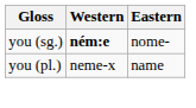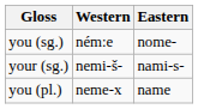you (sg.) | Western: bold -> normal
+ row: your (sg.) | nemi-š- | nami-s-
